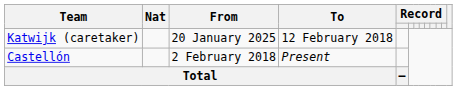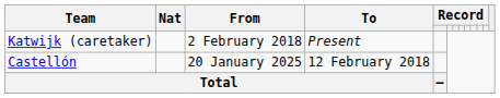Katwijk (caretaker) | From: 20 January 2025 -> 2 February 2018
Katwijk (caretaker) | To: 12 February 2018 -> Present
Castellón | From: 2 February 2018 -> 20 January 2025
Castellón | To: Present -> 12 February 2018
